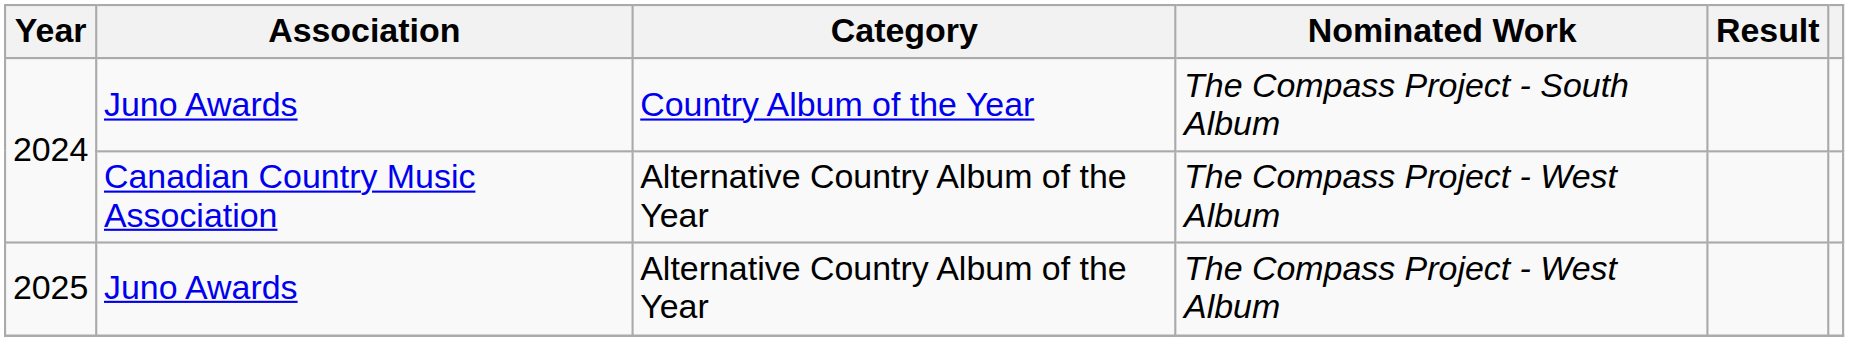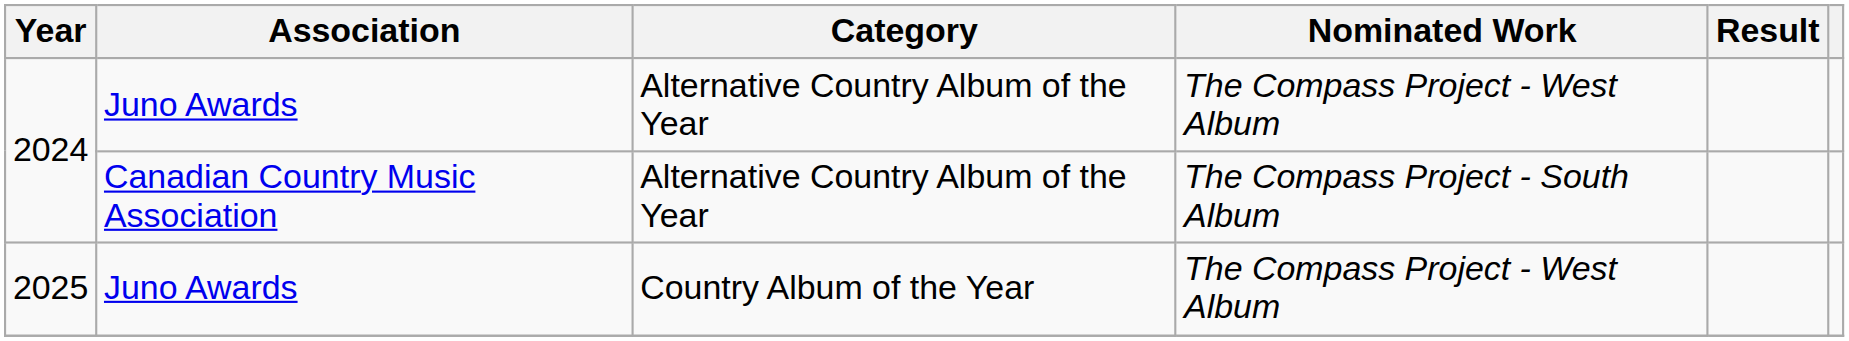2024 / Juno Awards | Category: Country Album of the Year -> Alternative Country Album of the Year
2024 / Juno Awards | Nominated Work: The Compass Project - South Album -> The Compass Project - West Album
2024 / Canadian Country Music Association | Nominated Work: The Compass Project - West Album -> The Compass Project - South Album
2025 | Category: Alternative Country Album of the Year -> Country Album of the Year
